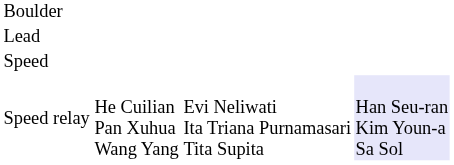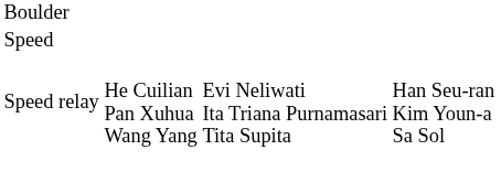- row: Lead
Speed relay | column 4: lavender background -> no background
